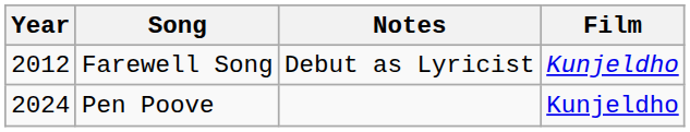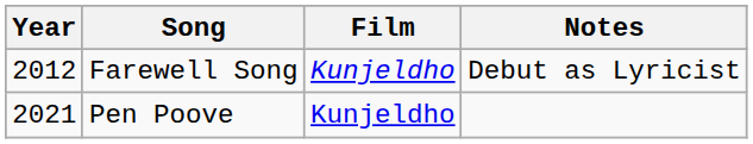columns swapped: Film <-> Notes
Pen Poove | Year: 2024 -> 2021
